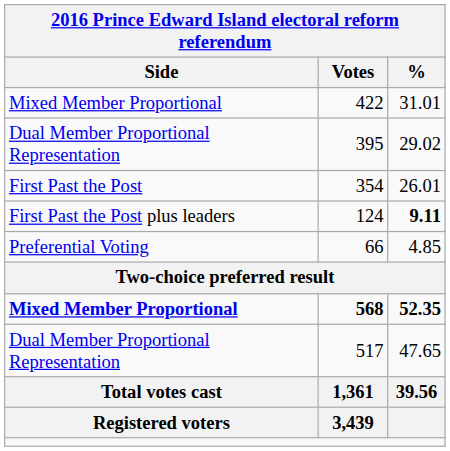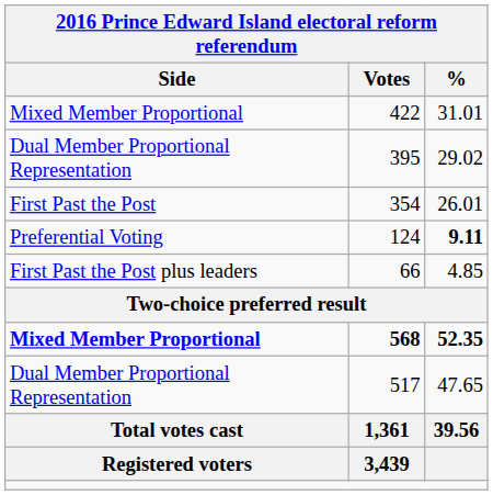124 | Side: First Past the Post plus leaders -> Preferential Voting
66 | Side: Preferential Voting -> First Past the Post plus leaders
